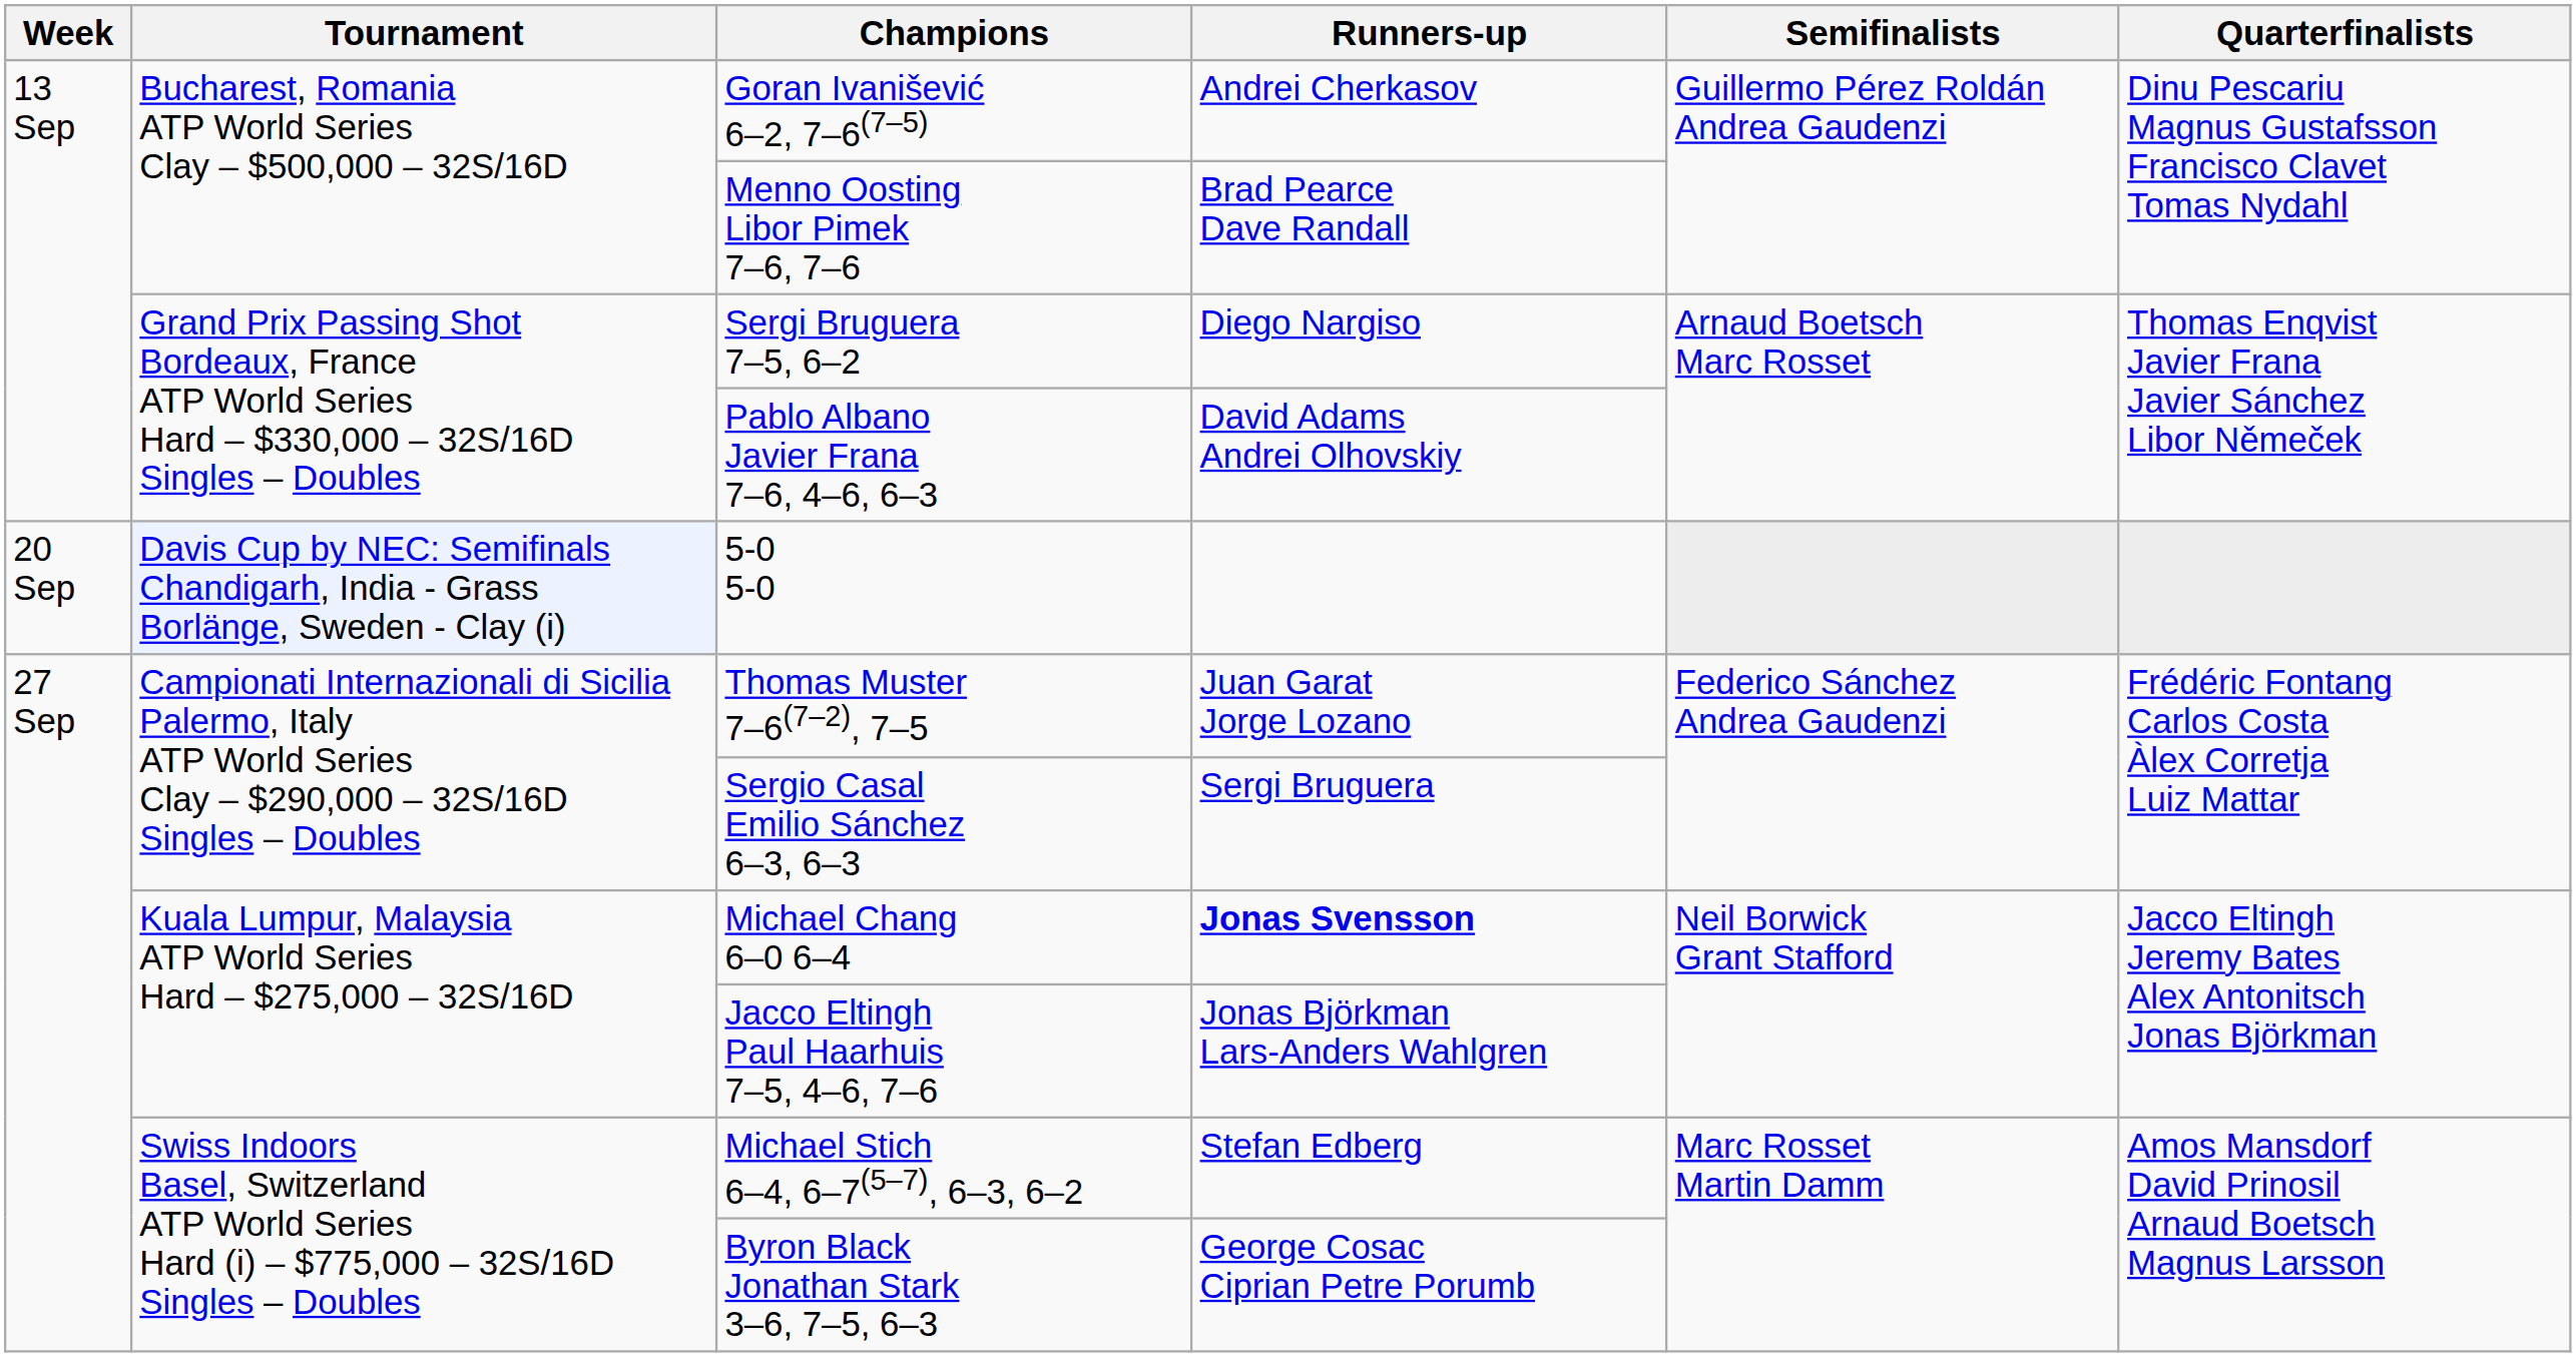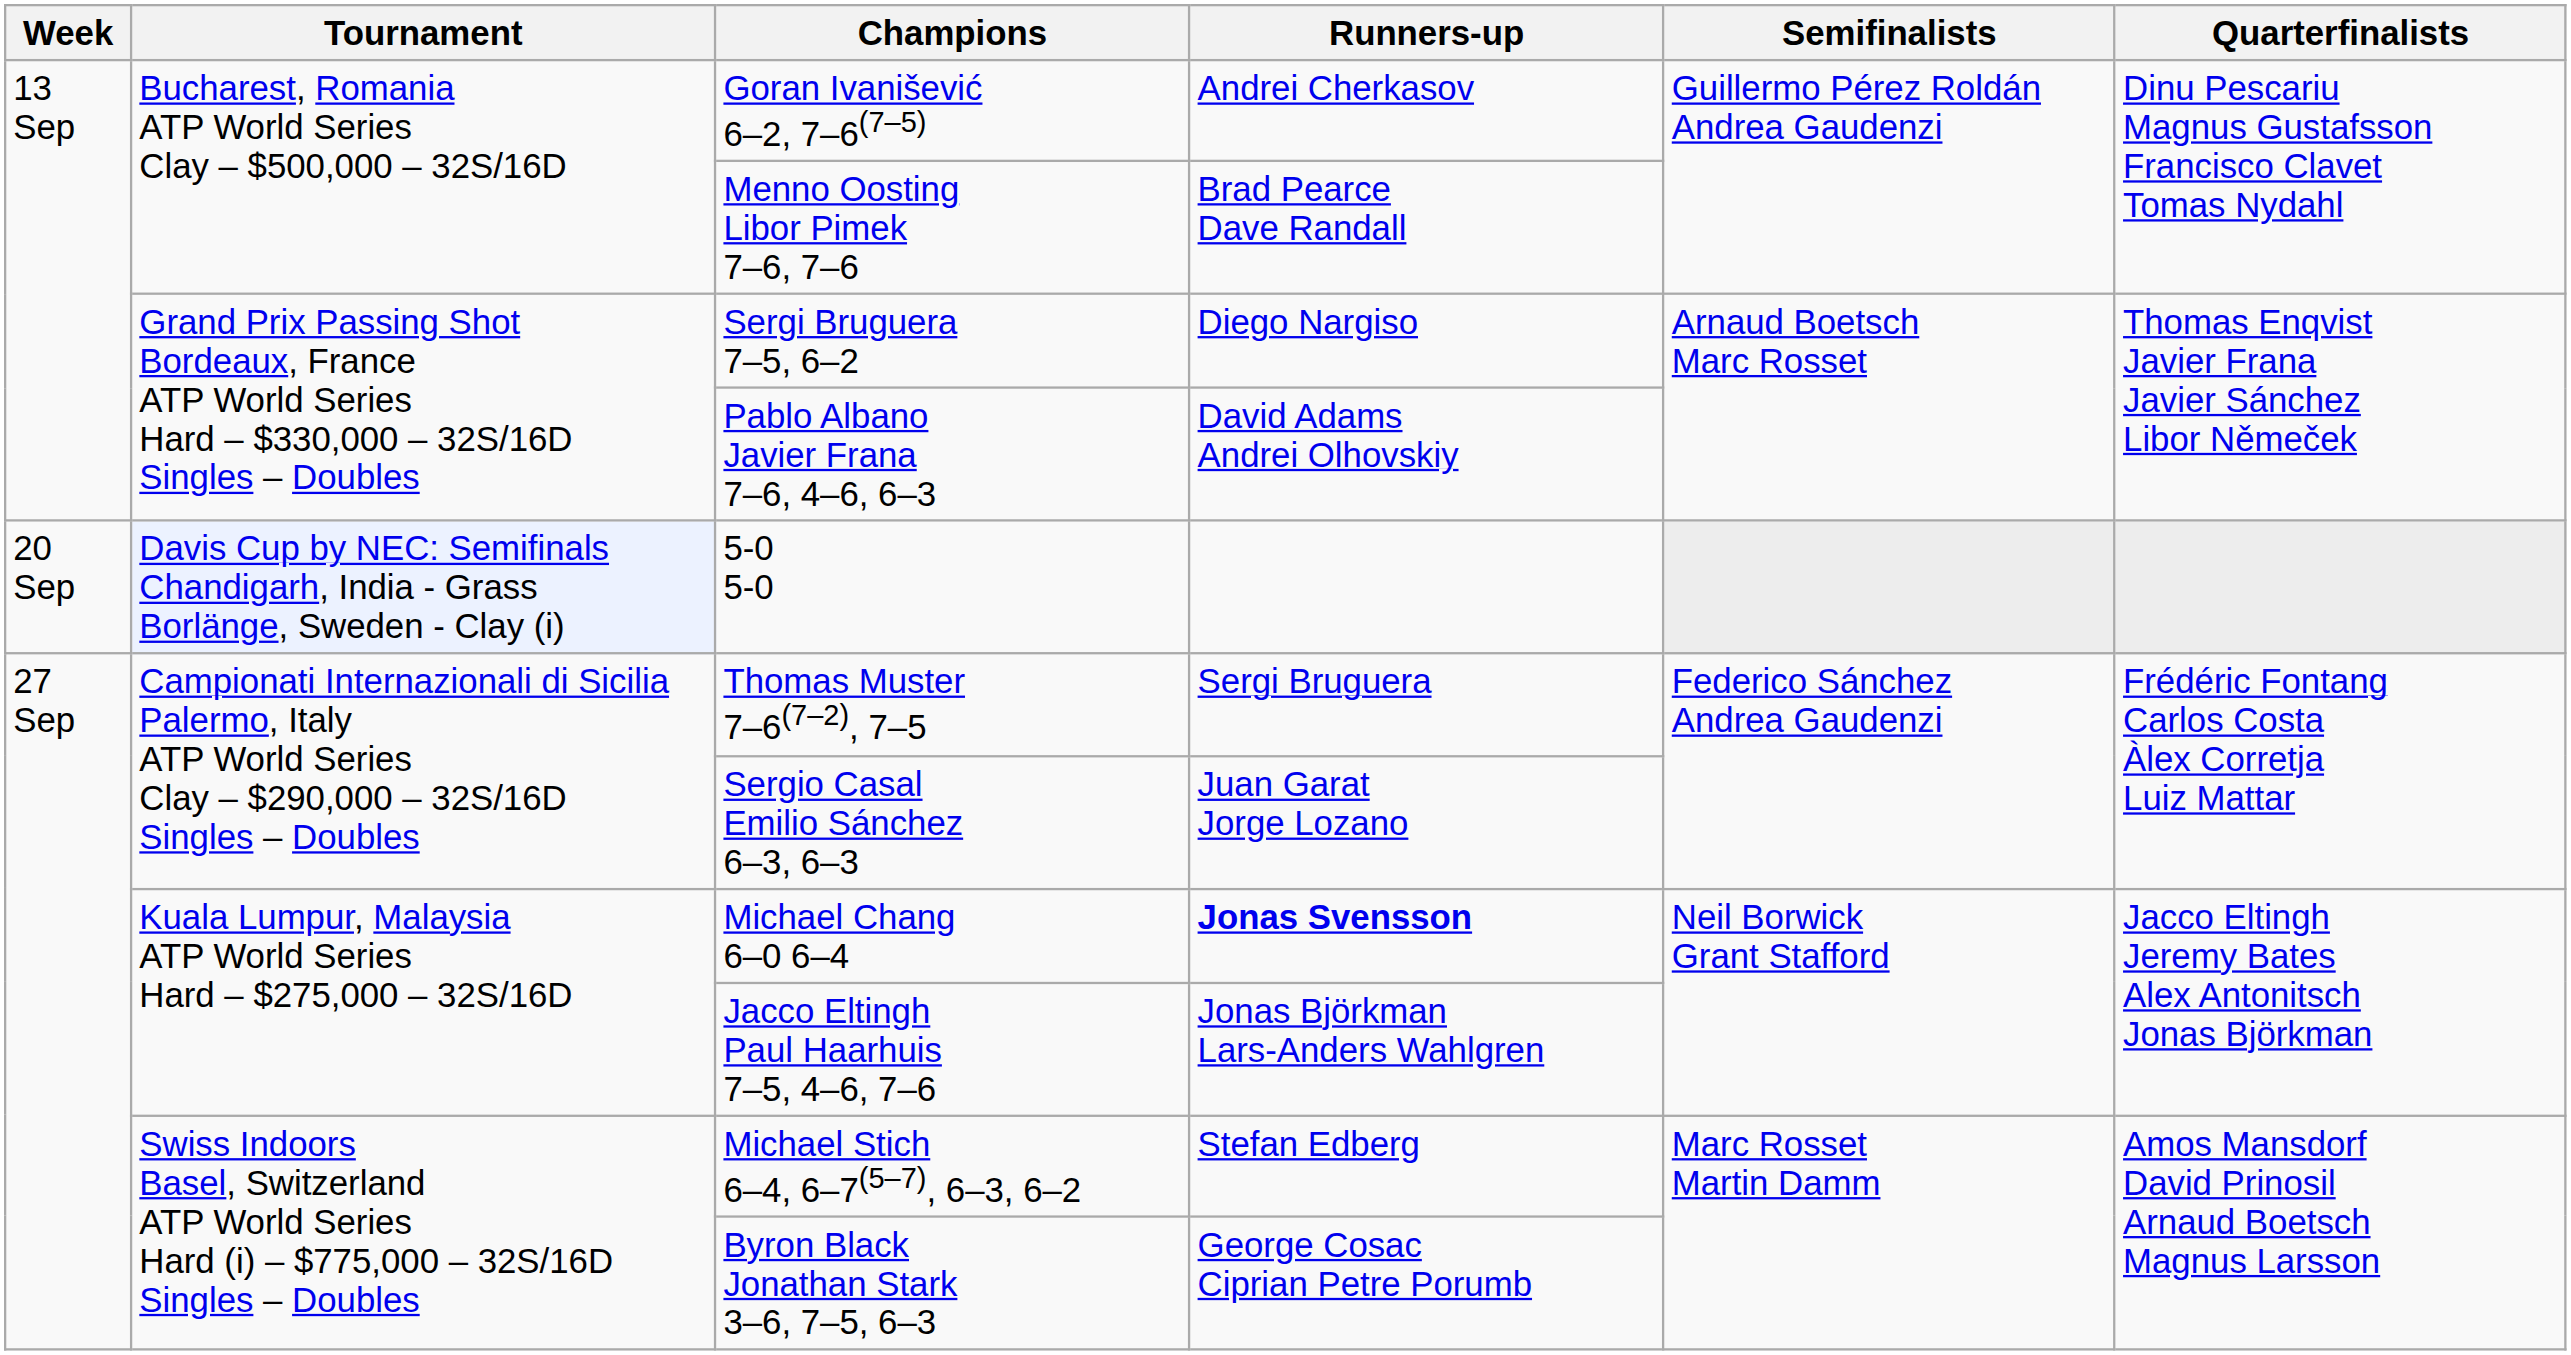Thomas Muster 7–6(7–2), 7–5 | Runners-up: Juan Garat Jorge Lozano -> Sergi Bruguera
Sergio Casal Emilio Sánchez 6–3, 6–3 | Runners-up: Sergi Bruguera -> Juan Garat Jorge Lozano
